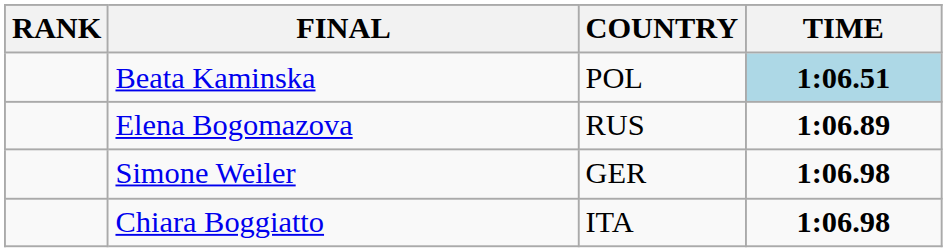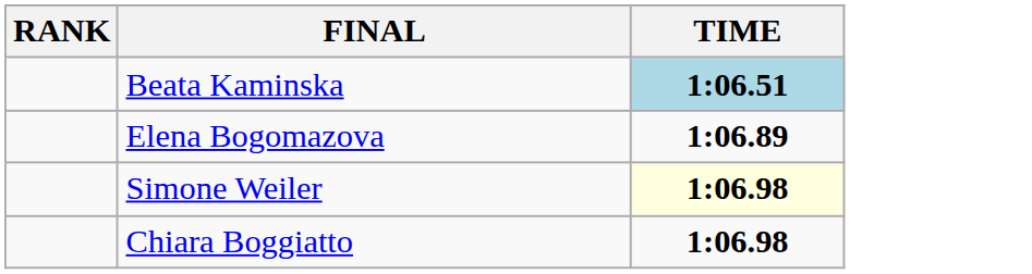- column: COUNTRY | POL | RUS | GER | ITA
Simone Weiler | TIME: no background -> lightyellow background
